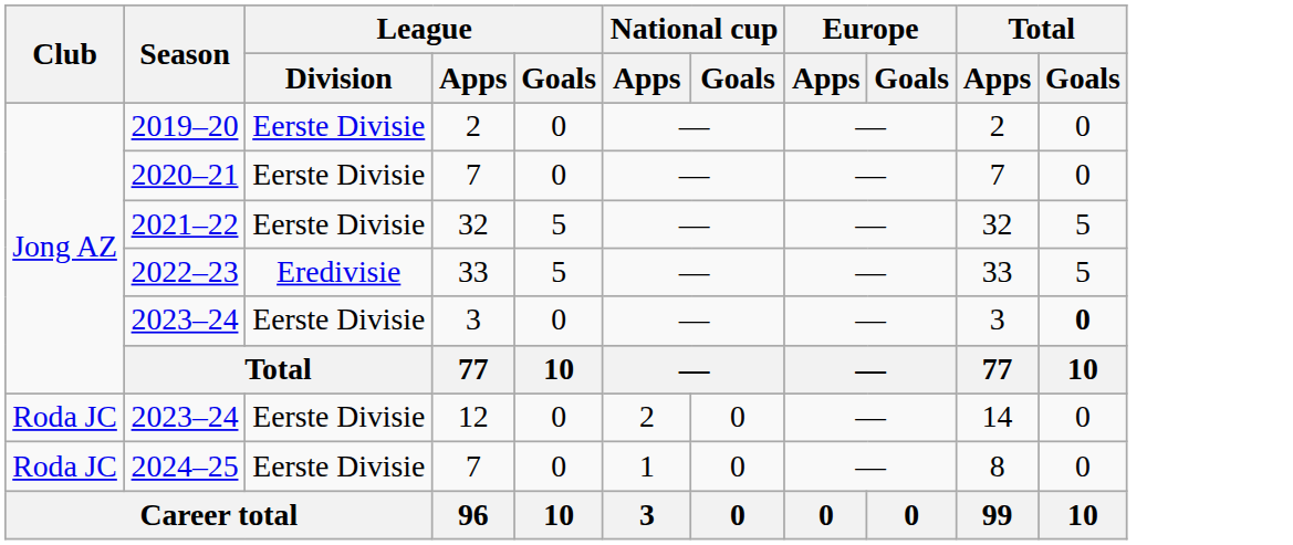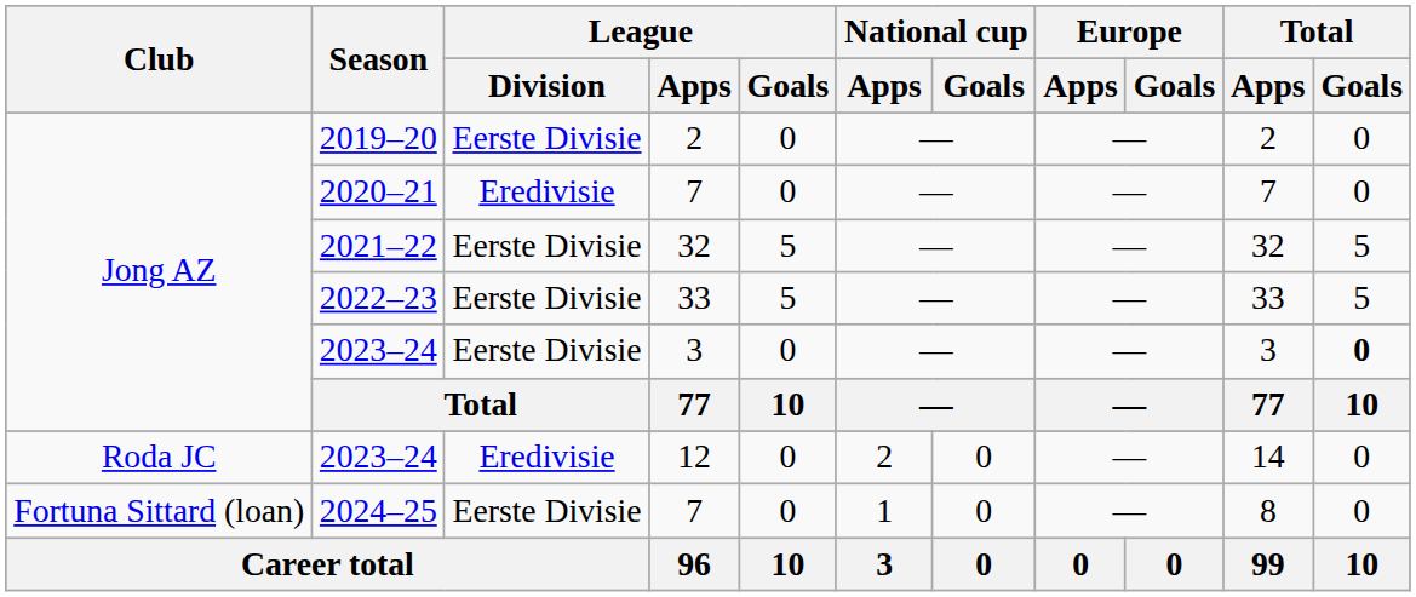2020–21 | League / Division: Eerste Divisie -> Eredivisie
2022–23 | League / Division: Eredivisie -> Eerste Divisie
2023–24 / 12 | League / Division: Eerste Divisie -> Eredivisie
2024–25 | Club: Roda JC -> Fortuna Sittard (loan)
